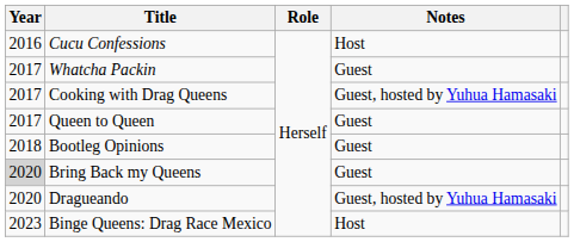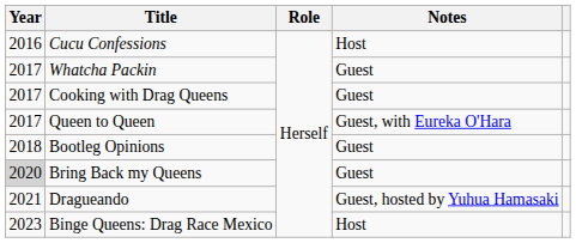Cooking with Drag Queens | Notes: Guest, hosted by Yuhua Hamasaki -> Guest
Queen to Queen | Notes: Guest -> Guest, with Eureka O'Hara
Dragueando | Year: 2020 -> 2021
